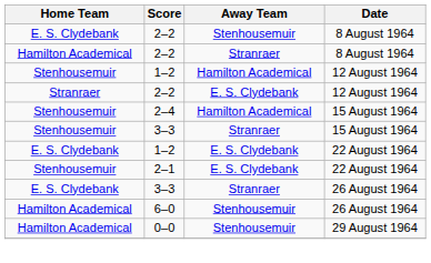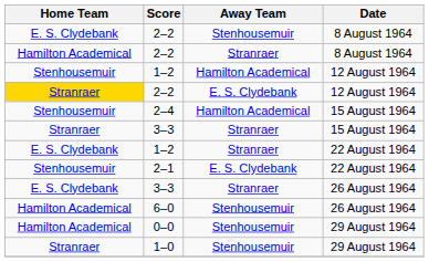2–2 / 12 August 1964 | Home Team: no background -> gold background
3–3 / 15 August 1964 | Home Team: Stenhousemuir -> Stranraer
1–2 / 22 August 1964 | Away Team: E. S. Clydebank -> Stranraer
+ row: Stranraer | 1–0 | Stenhousemuir | 29 August 1964
